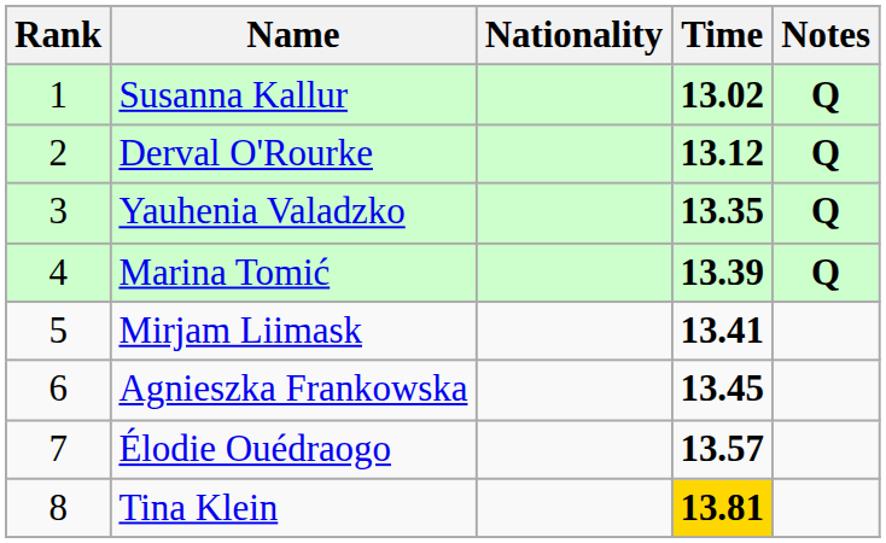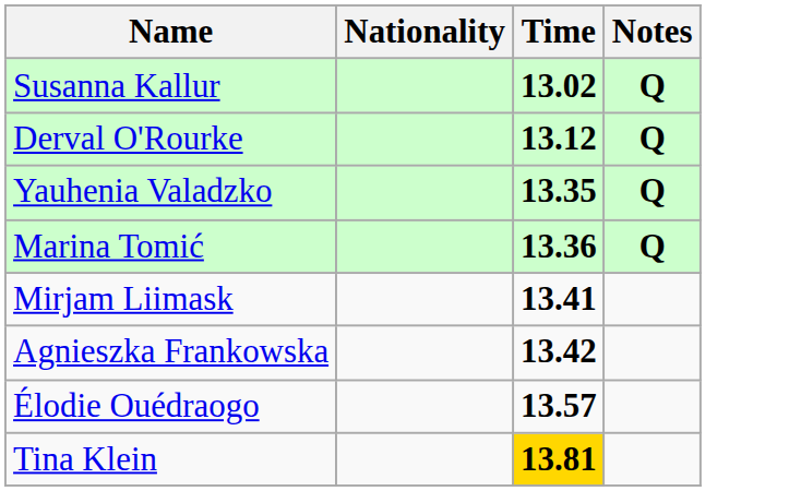- column: Rank | 1 | 2 | 3 | 4 | 5 | 6 | 7 | 8
Marina Tomić | Time: 13.39 -> 13.36
Agnieszka Frankowska | Time: 13.45 -> 13.42
